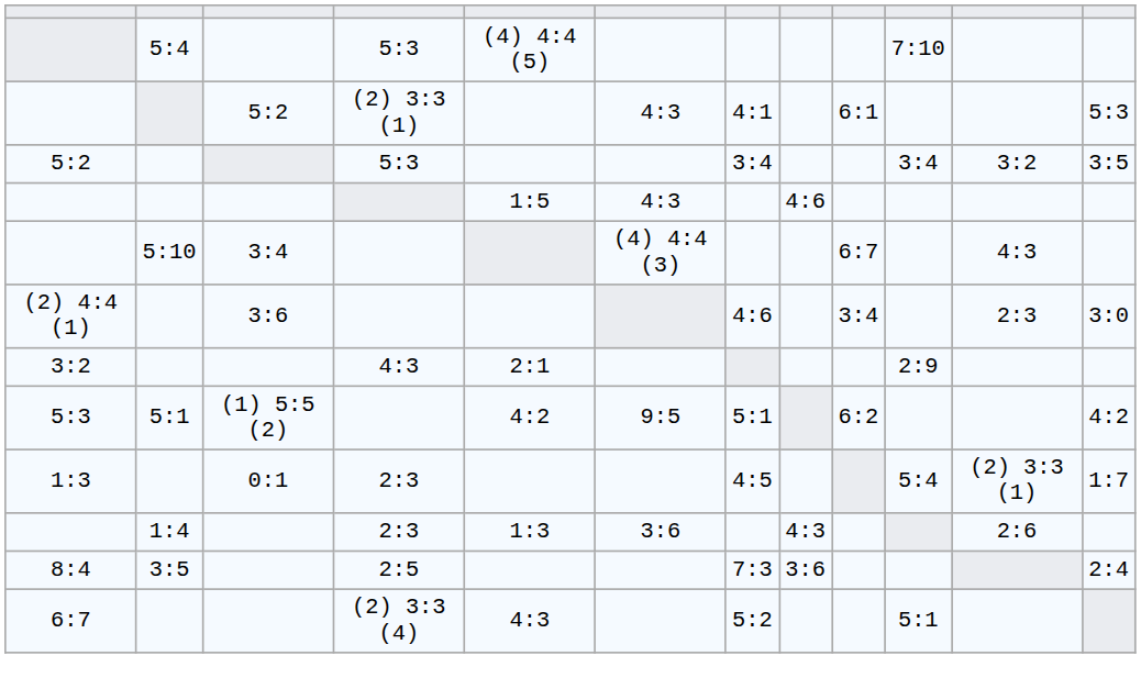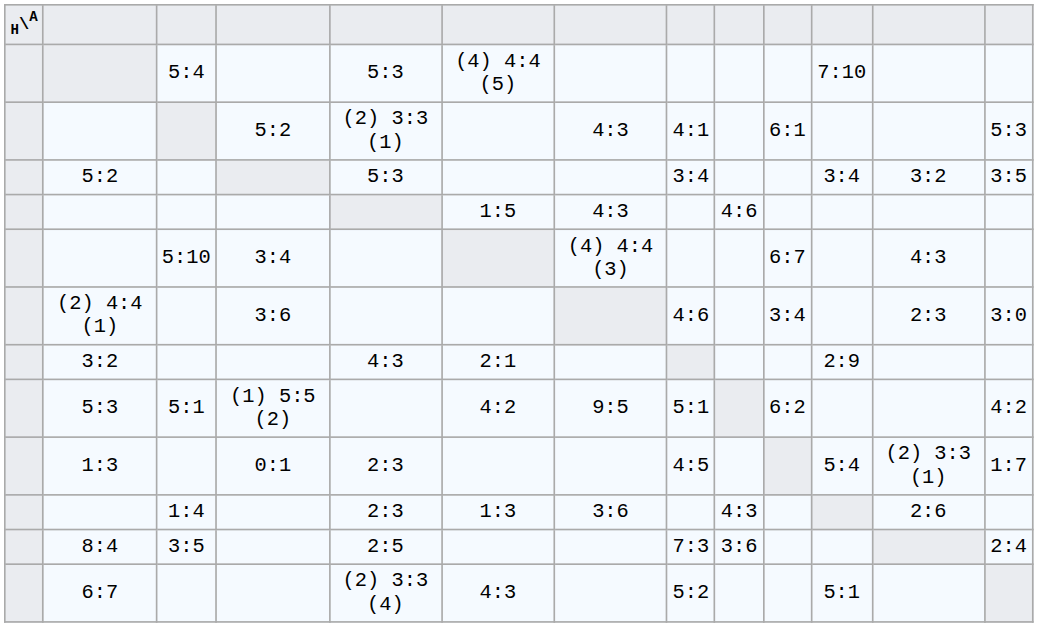+ column: H\A
